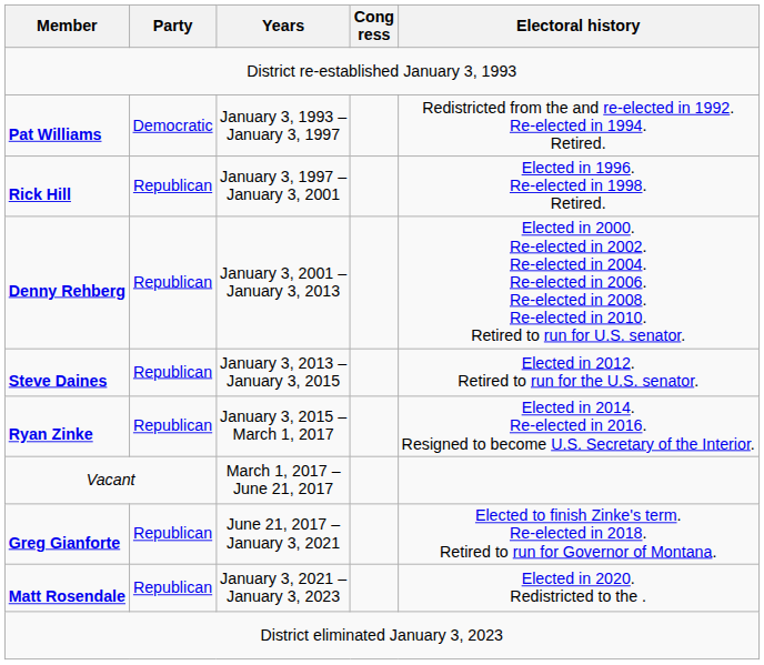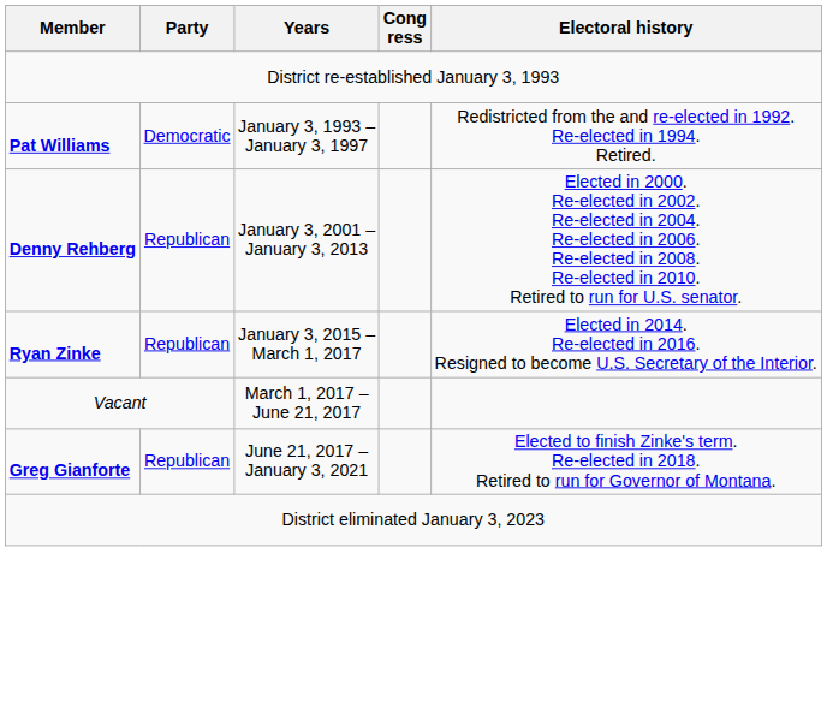- row: Rick Hill | Republican | January 3, 1997 – January 3, 2001 | Elected in 1996. Re-elected in 1998. Retired.
- row: Steve Daines | Republican | January 3, 2013 – January 3, 2015 | Elected in 2012. Retired to run for the U.S. senator.
- row: Matt Rosendale | Republican | January 3, 2021 – January 3, 2023 | Elected in 2020. Redistricted to the .
